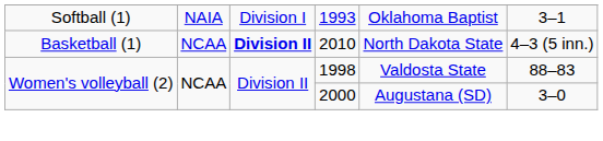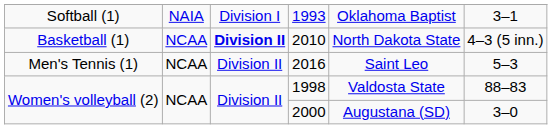+ row: Men's Tennis (1) | NCAA | Division II | 2016 | Saint Leo | 5–3
